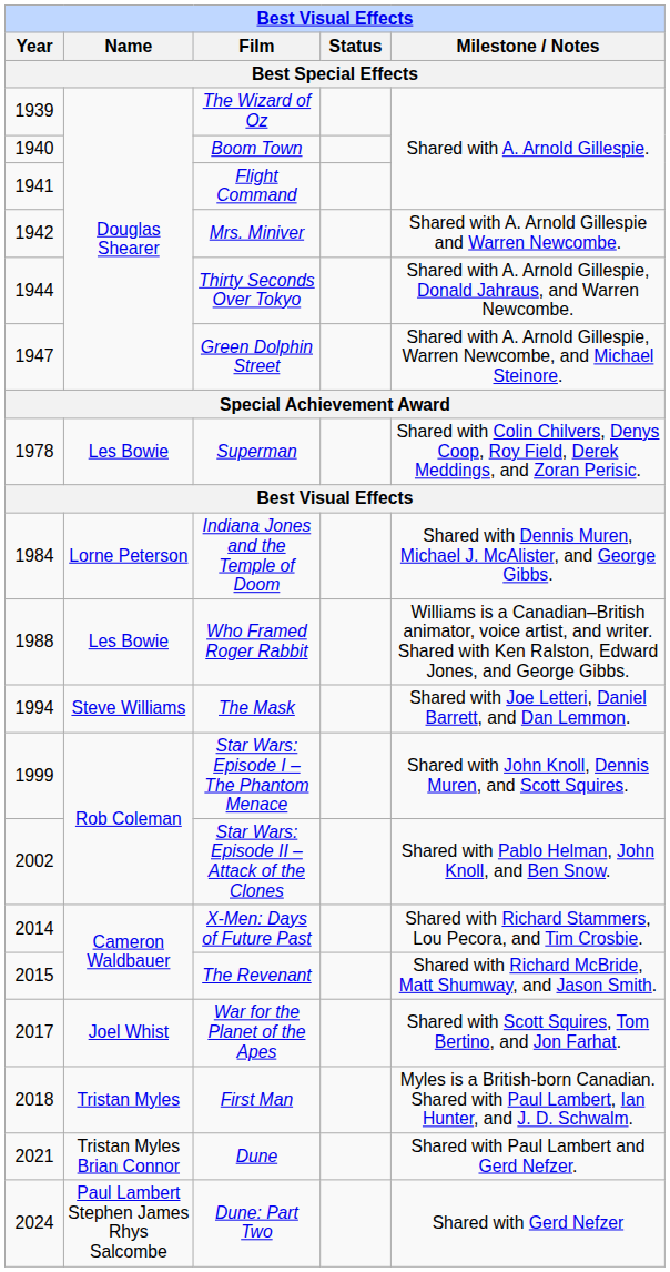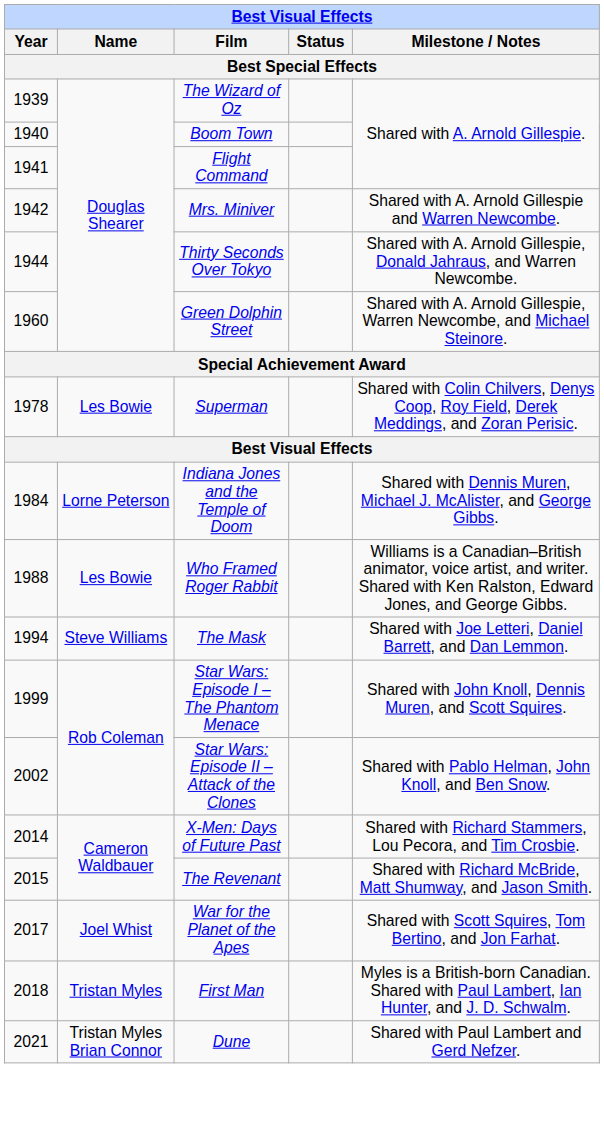Green Dolphin Street | Year: 1947 -> 1960
- row: 2024 | Paul Lambert Stephen James Rhys Salcombe | Dune: Part Two | Shared with Gerd Nefzer
